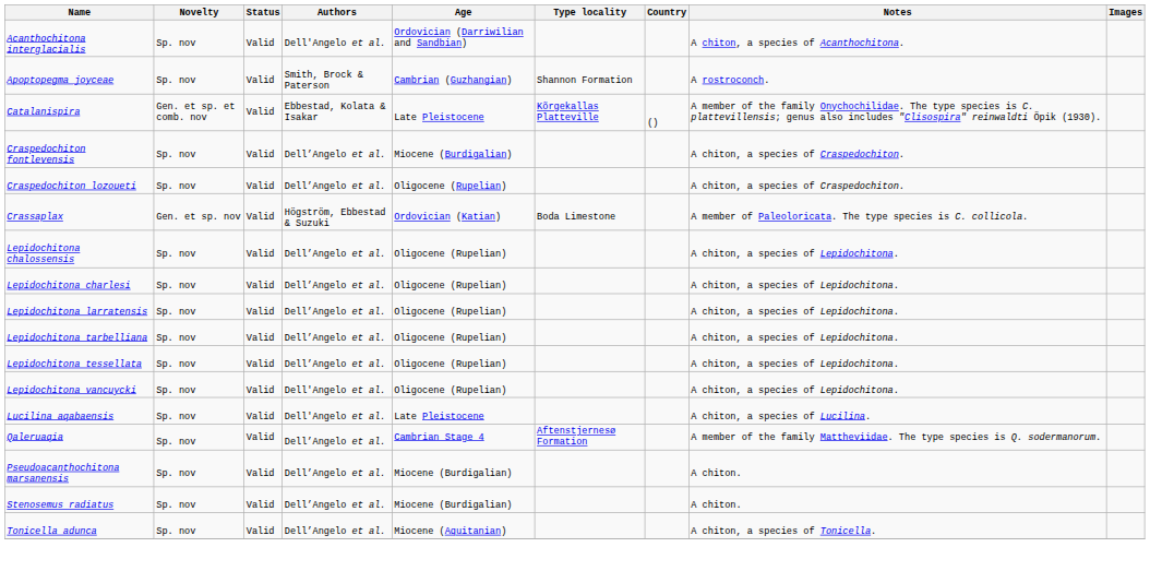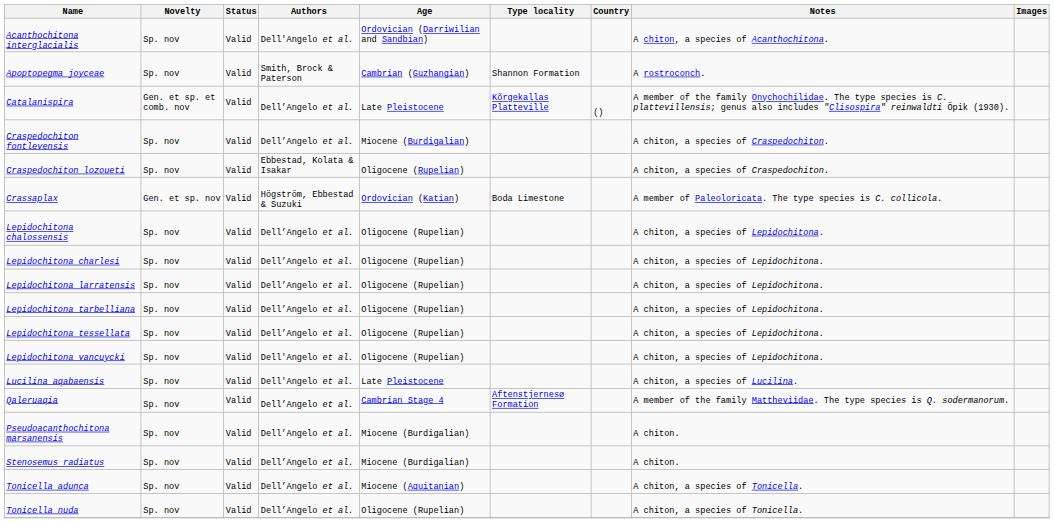Catalanispira | Authors: Ebbestad, Kolata & Isakar -> Dell’Angelo et al.
Craspedochiton lozoueti | Authors: Dell’Angelo et al. -> Ebbestad, Kolata & Isakar
+ row: Tonicella nuda | Sp. nov | Valid | Dell’Angelo et al. | Oligocene (Rupelian) | A chiton, a species of Tonicella.
